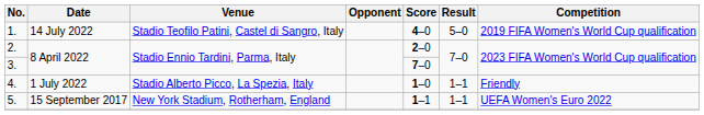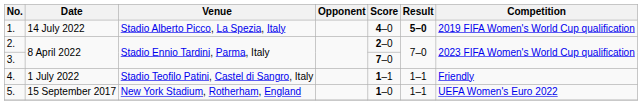1. | Venue: Stadio Teofilo Patini, Castel di Sangro, Italy -> Stadio Alberto Picco, La Spezia, Italy
1. | Result: normal -> bold
4. | Venue: Stadio Alberto Picco, La Spezia, Italy -> Stadio Teofilo Patini, Castel di Sangro, Italy
4. | Score: 1–0 -> 1–1
5. | Score: 1–1 -> 1–0
